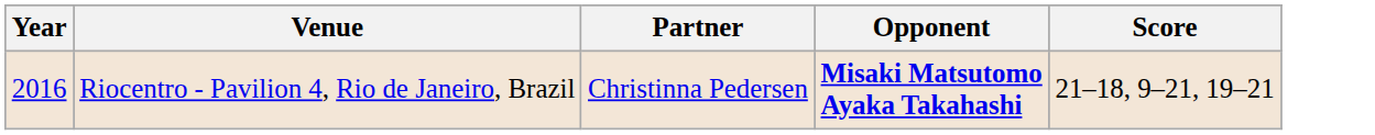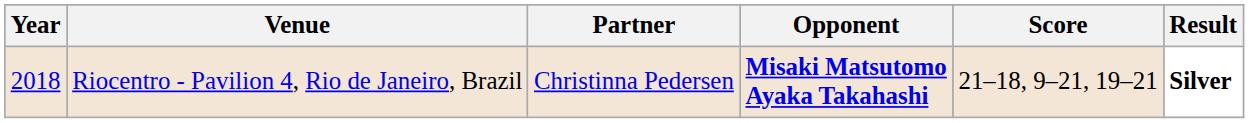+ column: Result | Silver
Riocentro - Pavilion 4, Rio de Janeiro, Brazil | Year: 2016 -> 2018
